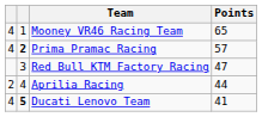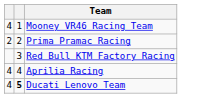- column: Points | 65 | 57 | 47 | 44 | 41
Prima Pramac Racing | column 1: 4 -> 2
Prima Pramac Racing | column 2: bold -> normal
Aprilia Racing | column 1: 2 -> 4
